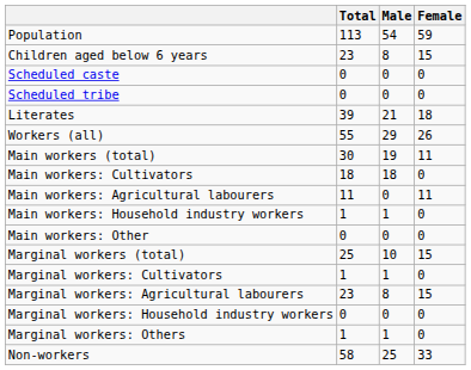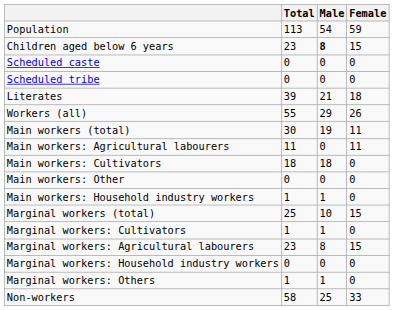Children aged below 6 years | Male: normal -> bold
rows swapped: Main workers: Cultivators <-> Main workers: Agricultural labourers
rows swapped: Main workers: Household industry workers <-> Main workers: Other
